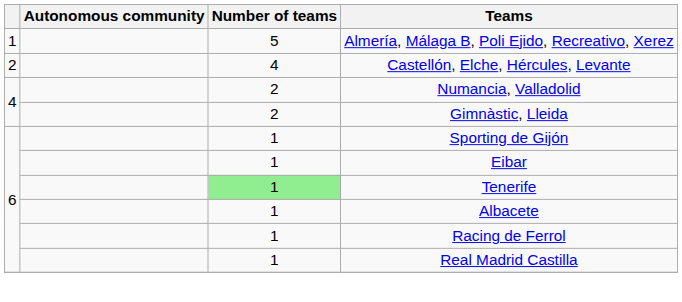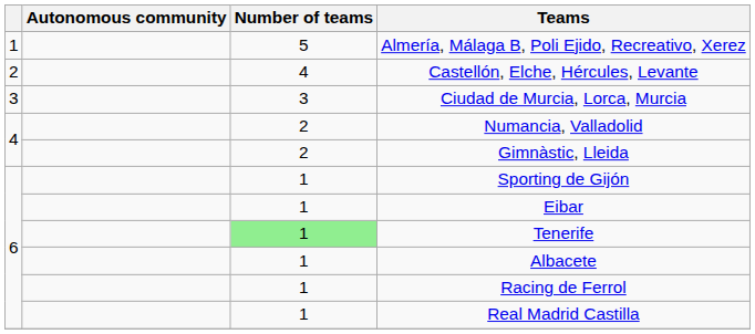+ row: 3 | 3 | Ciudad de Murcia, Lorca, Murcia
